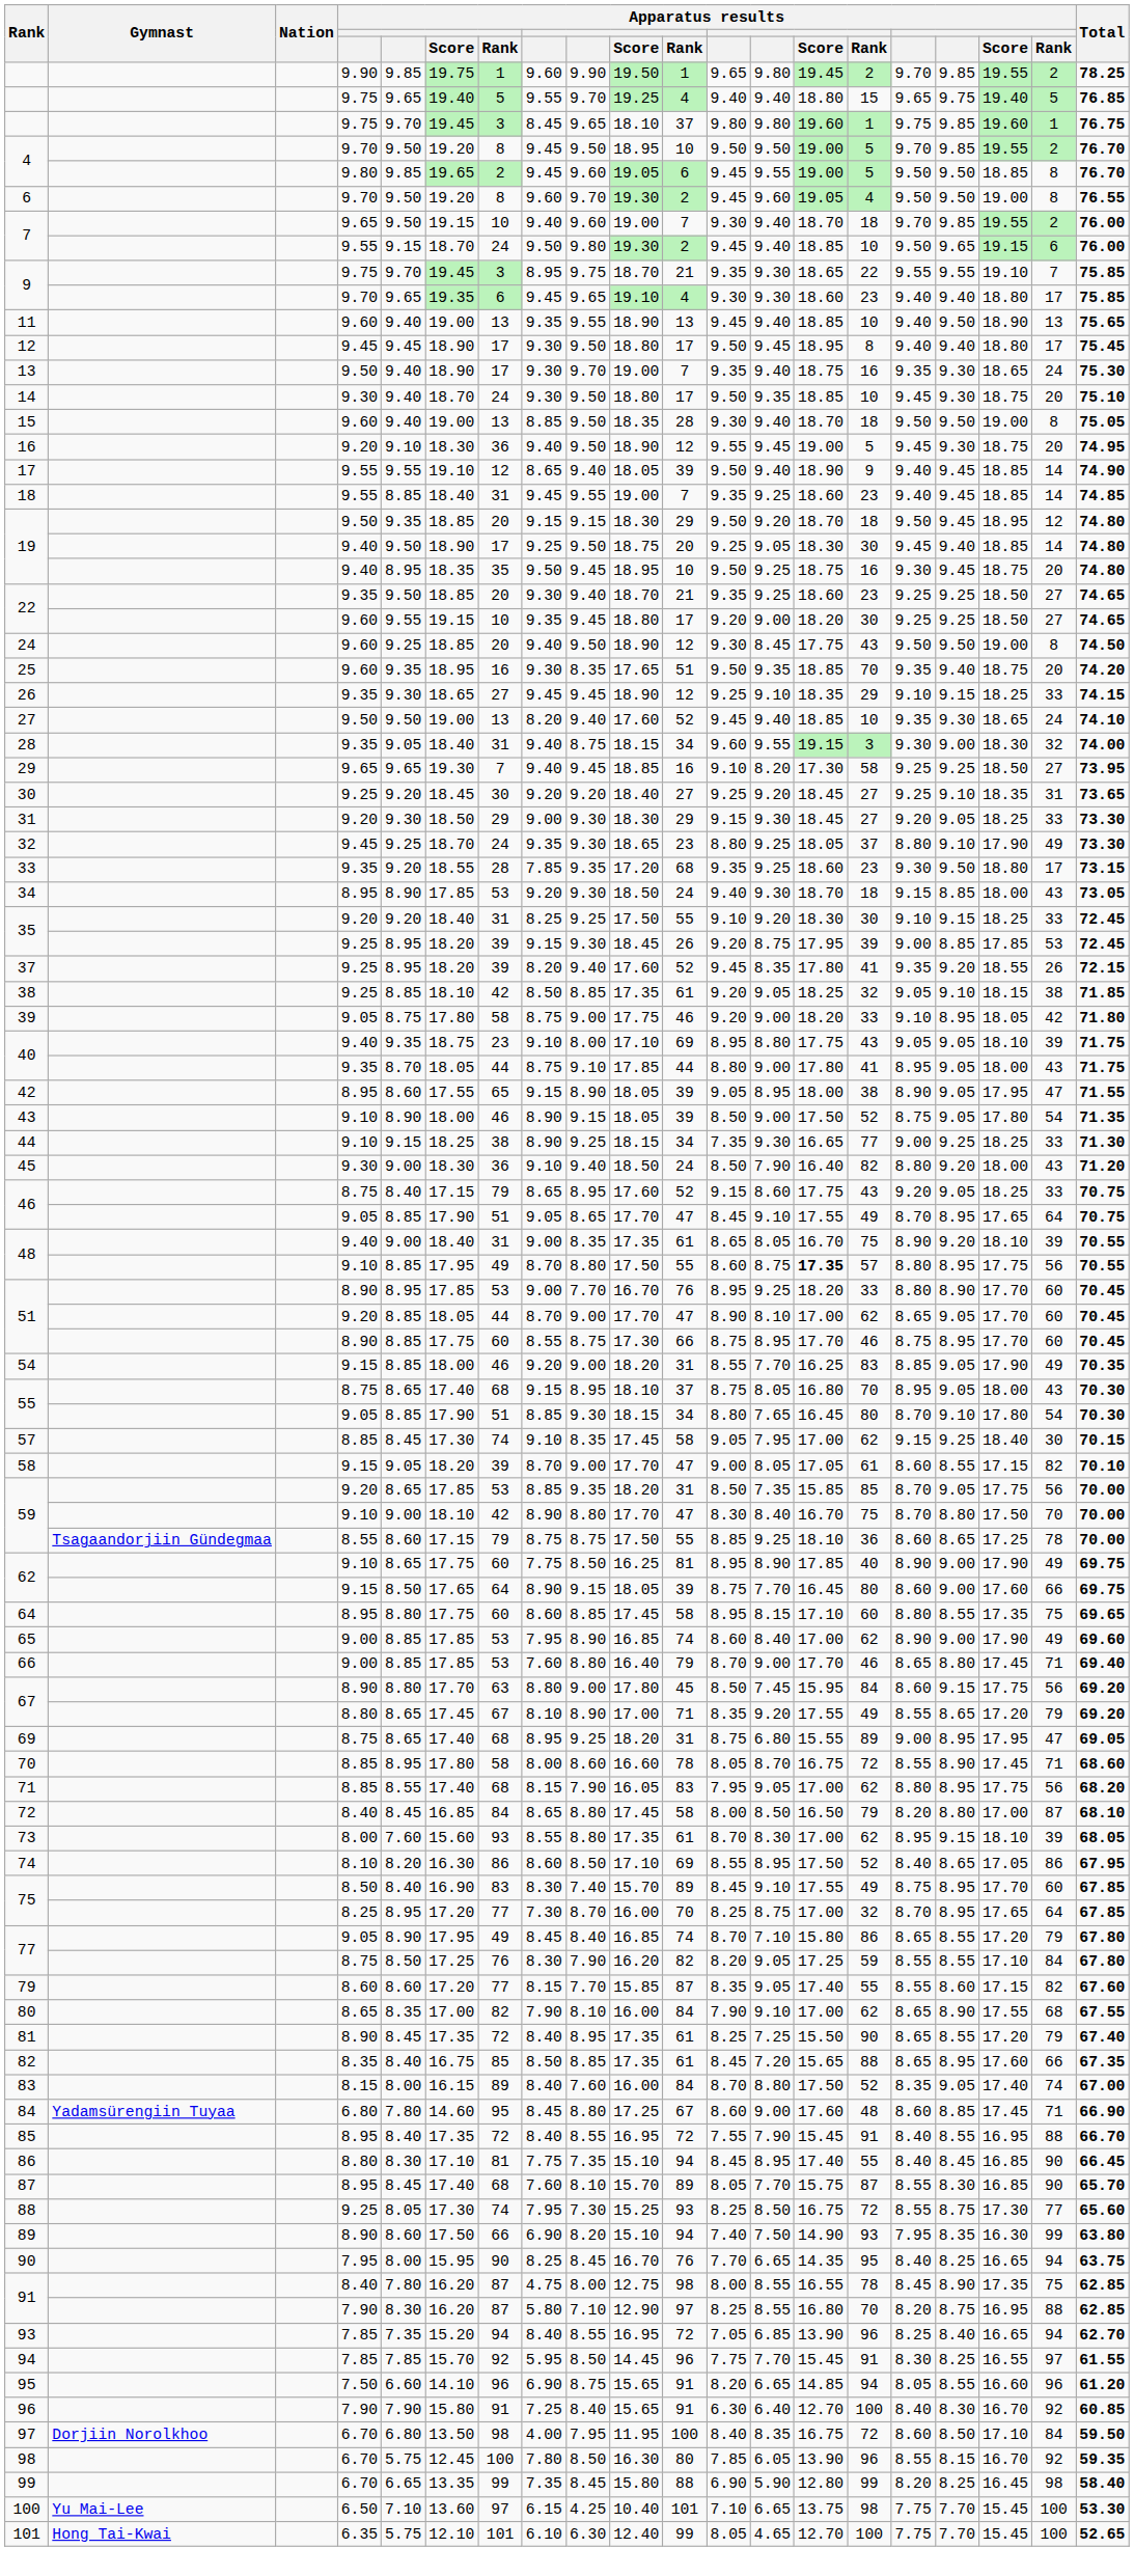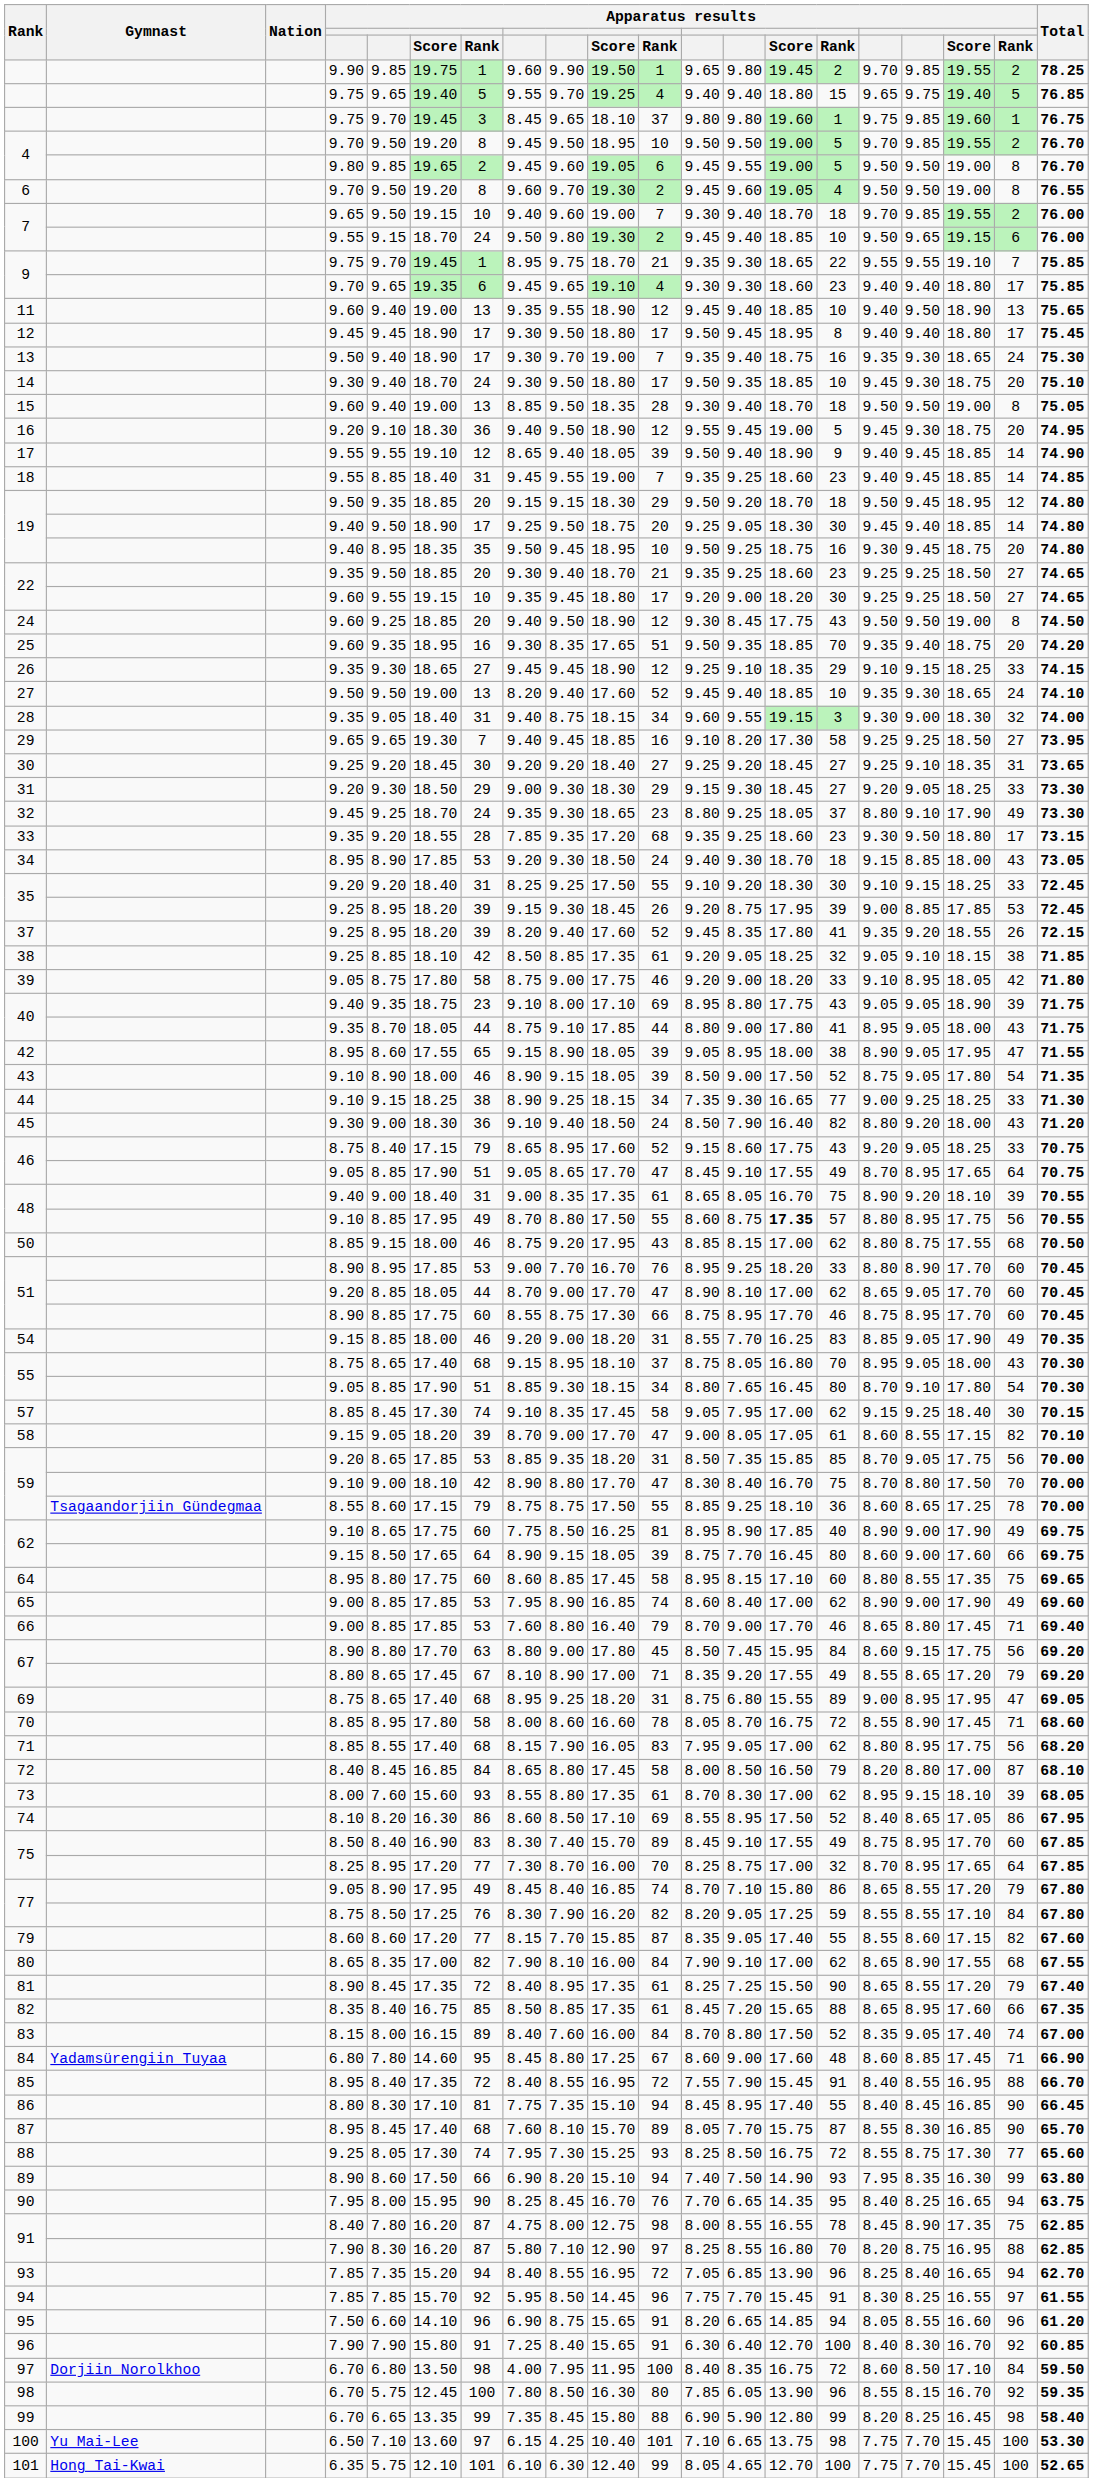4 / 9.80 | column 18: 18.85 -> 19.00
9 / 9.75 | column 7: 3 -> 1
11 | column 11: 13 -> 12
40 / 9.40 | column 18: 18.10 -> 18.90
+ row: 50 | 8.85 | 9.15 | 18.00 | 46 | 8.75 | 9.20 | 17.95 | 43 | 8.85 | 8.15 | 17.00 | 62 | 8.80 | 8.75 | 17.55 | 68 | 70.50
